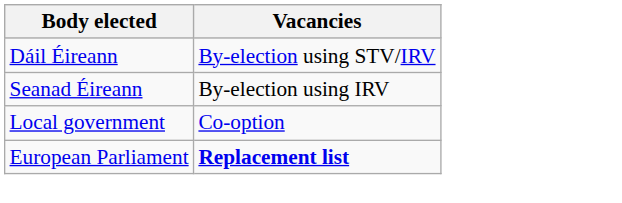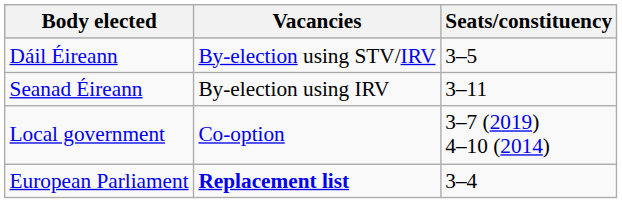+ column: Seats/constituency | 3–5 | 3–11 | 3–7 (2019) 4–10 (2014) | 3–4
